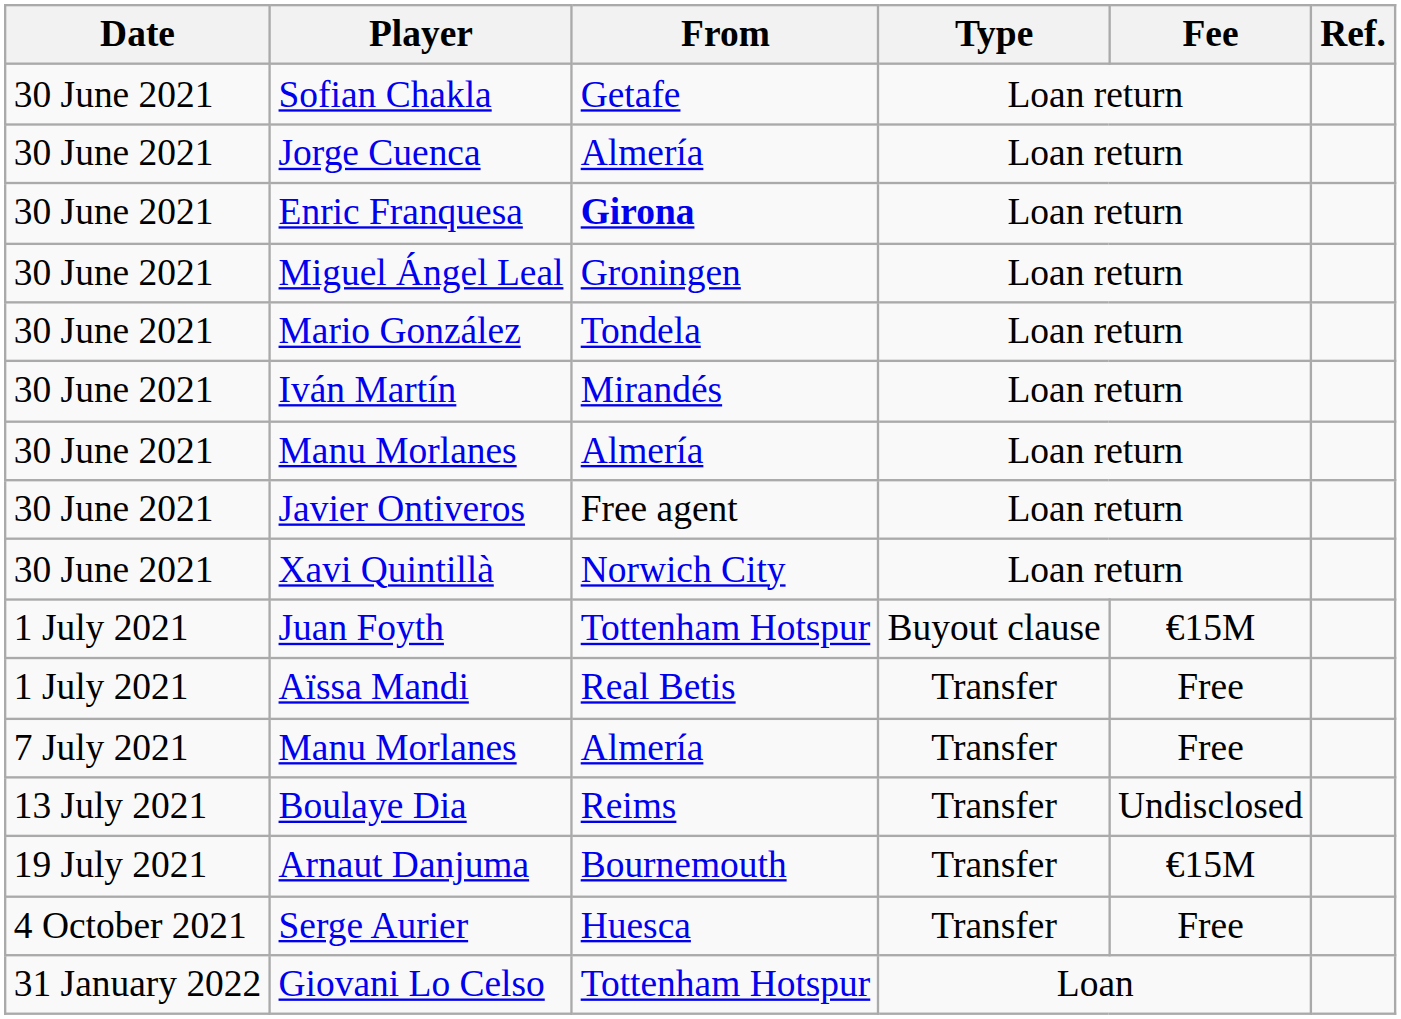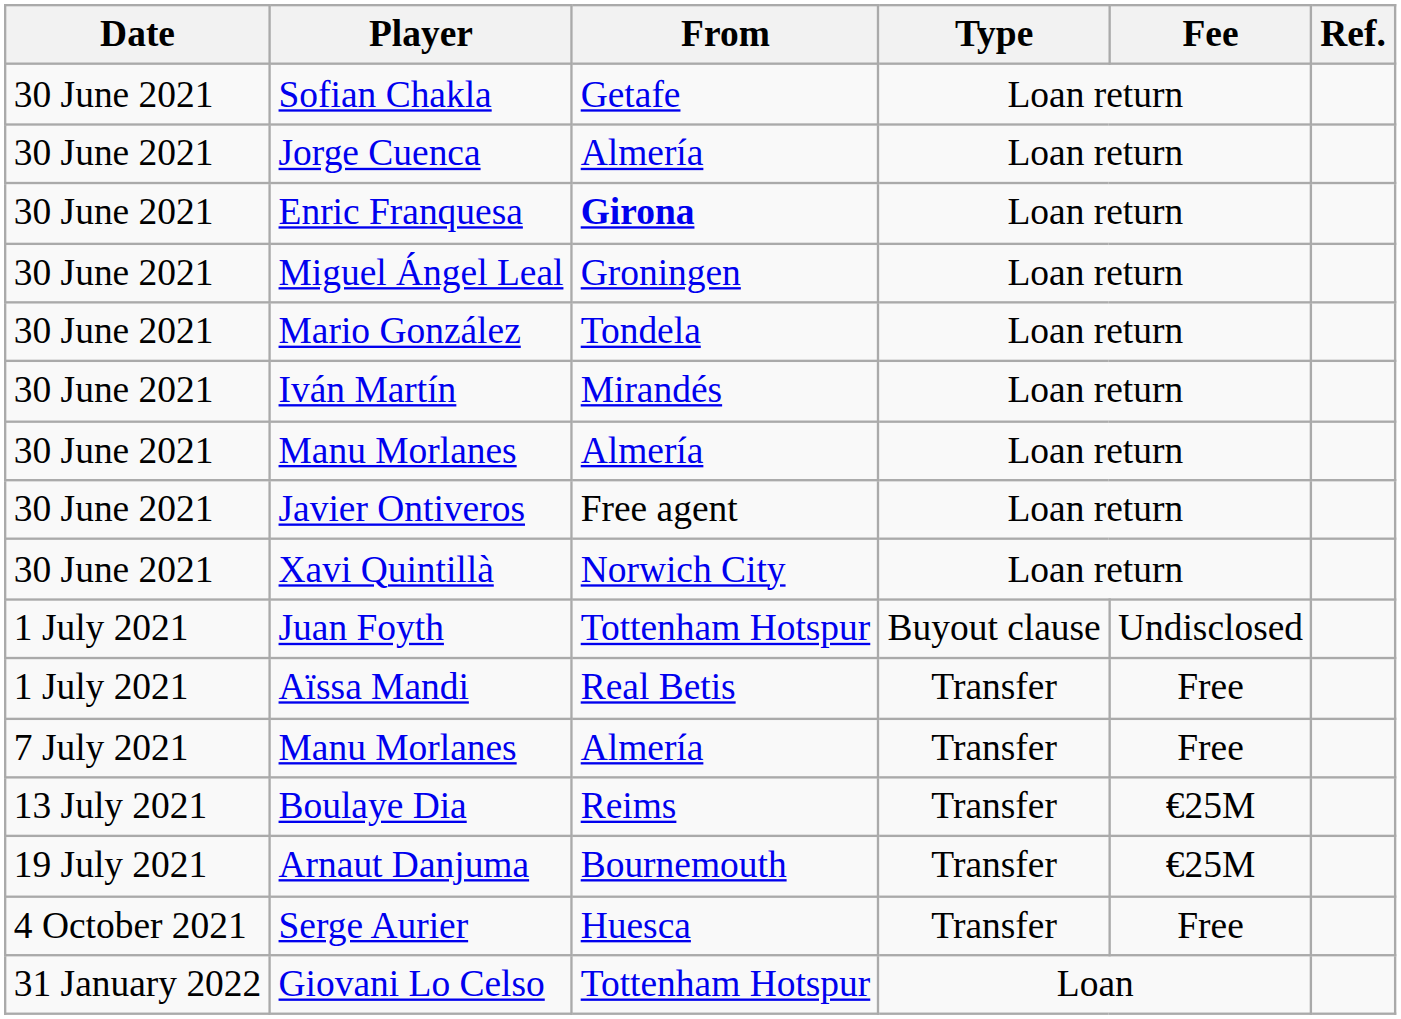Juan Foyth | Fee: €15M -> Undisclosed
Boulaye Dia | Fee: Undisclosed -> €25M
Arnaut Danjuma | Fee: €15M -> €25M
